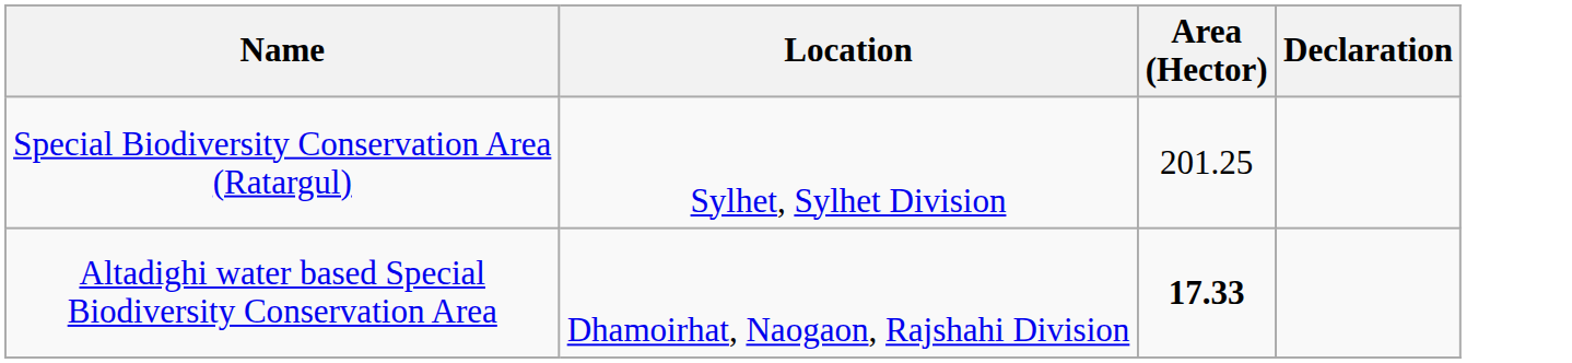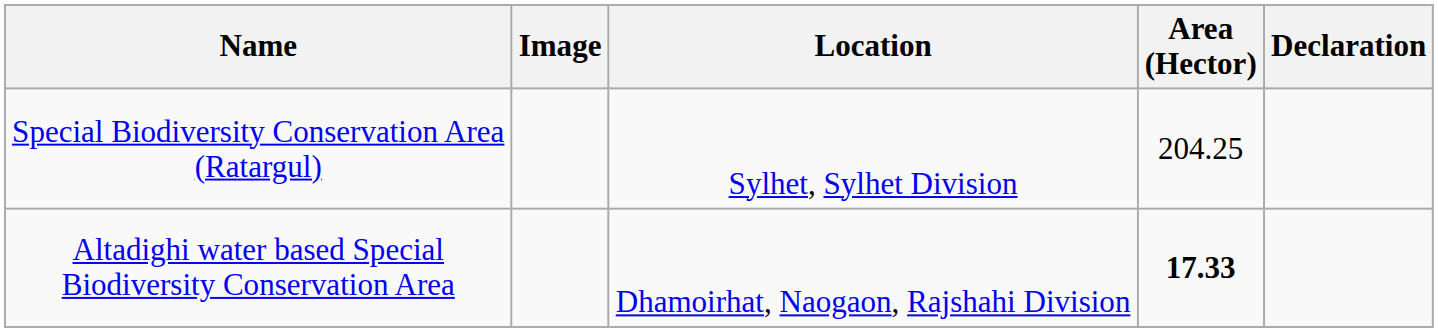+ column: Image
Special Biodiversity Conservation Area (Ratargul) | Area (Hector): 201.25 -> 204.25
